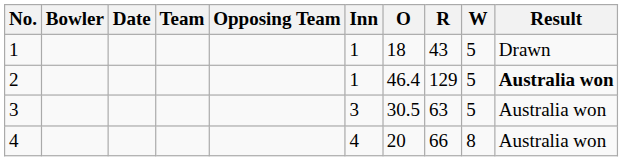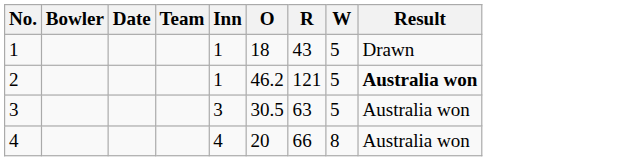- column: Opposing Team
2 | O: 46.4 -> 46.2
2 | R: 129 -> 121
